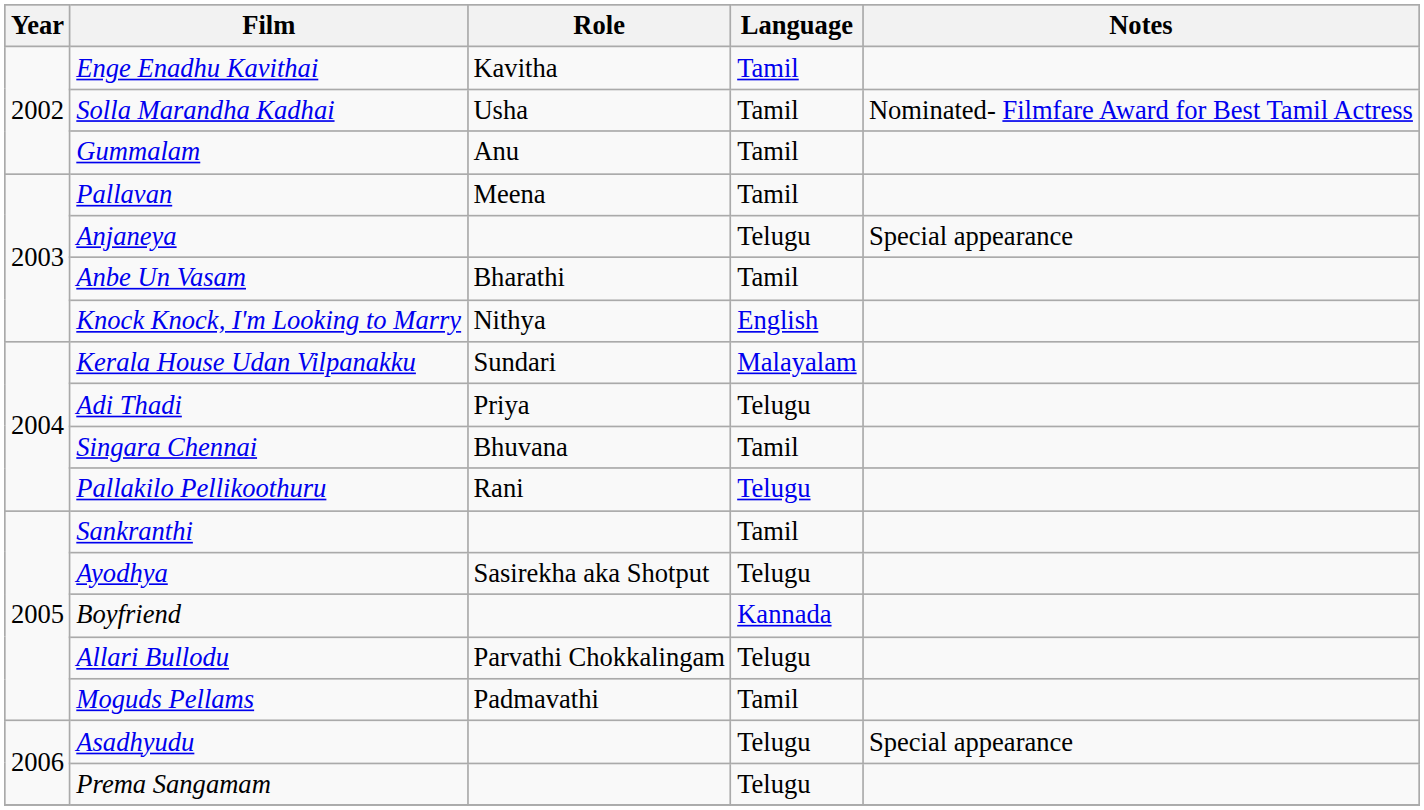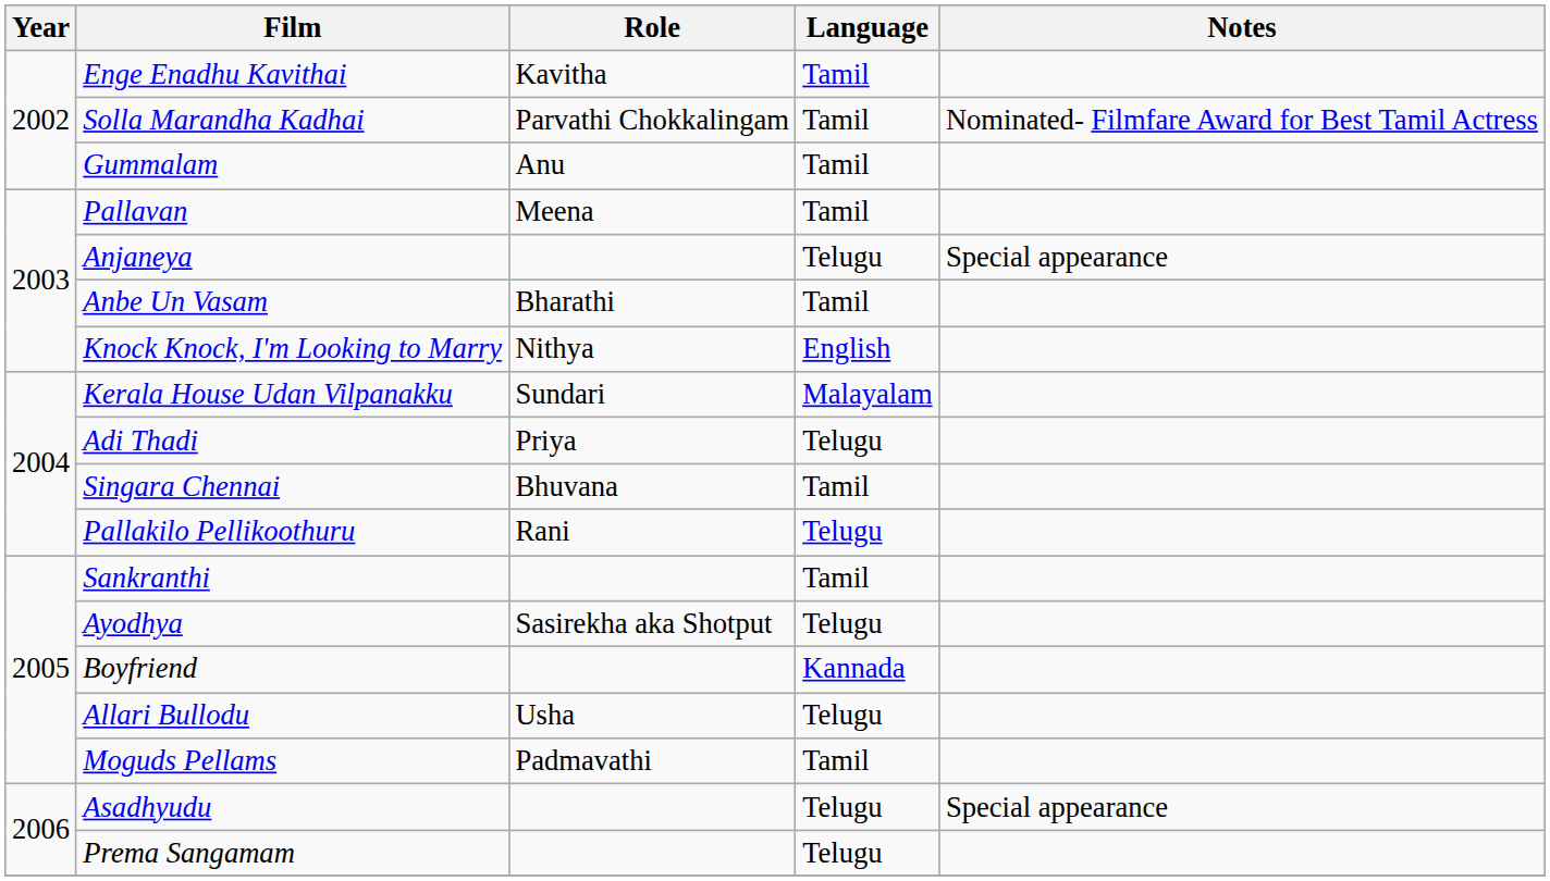Solla Marandha Kadhai | Role: Usha -> Parvathi Chokkalingam
Allari Bullodu | Role: Parvathi Chokkalingam -> Usha
